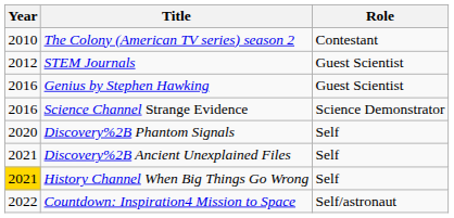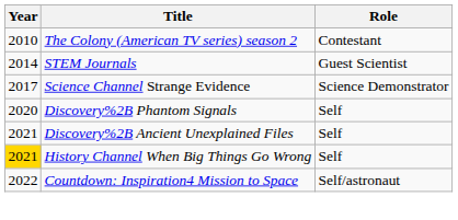STEM Journals | Year: 2012 -> 2014
- row: 2016 | Genius by Stephen Hawking | Guest Scientist
Science Channel Strange Evidence | Year: 2016 -> 2017
